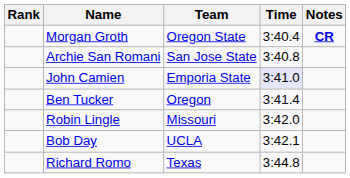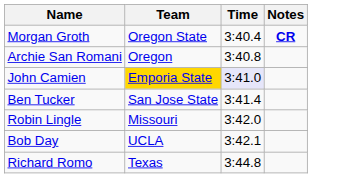- column: Rank
Archie San Romani | Team: San Jose State -> Oregon
John Camien | Team: no background -> gold background
Ben Tucker | Team: Oregon -> San Jose State
